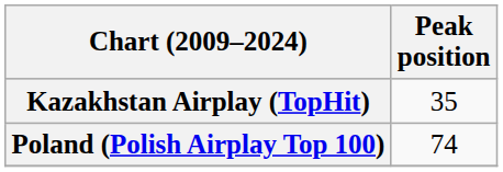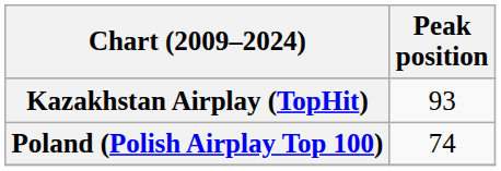Kazakhstan Airplay (TopHit) | Peak position: 35 -> 93
